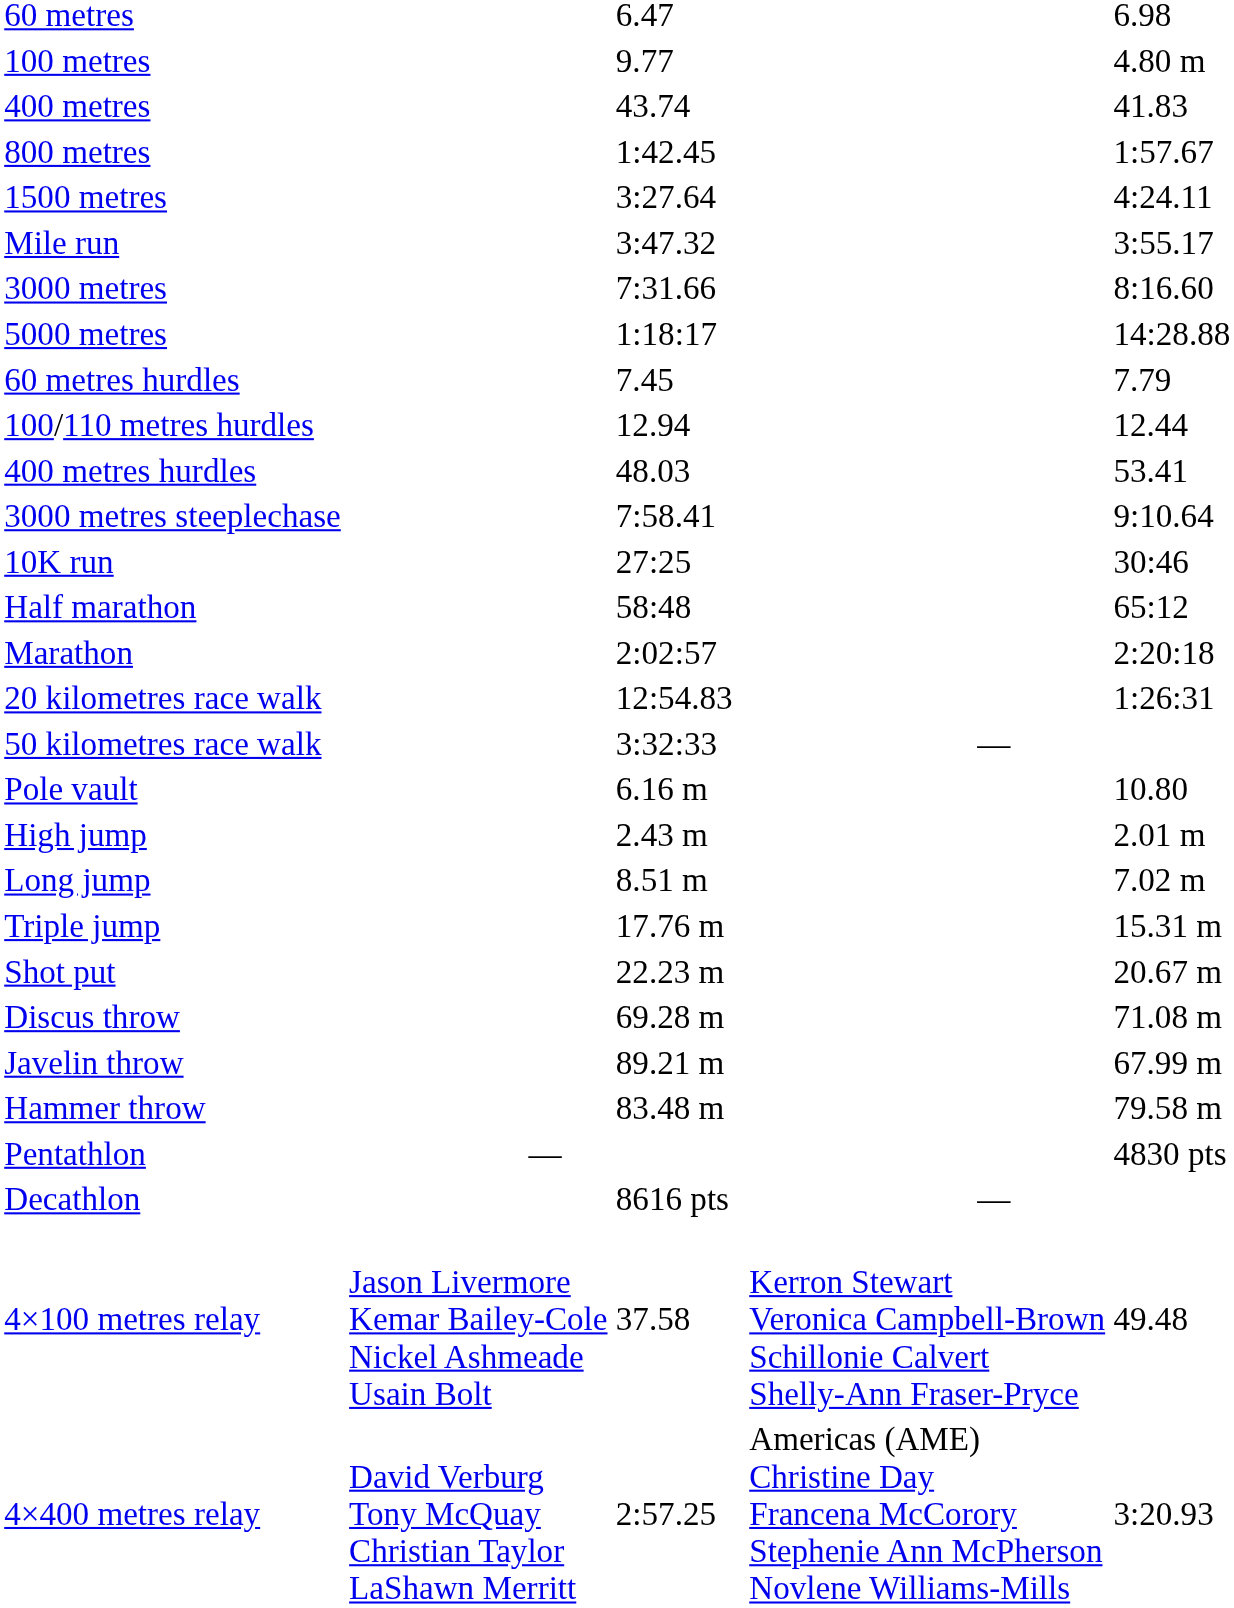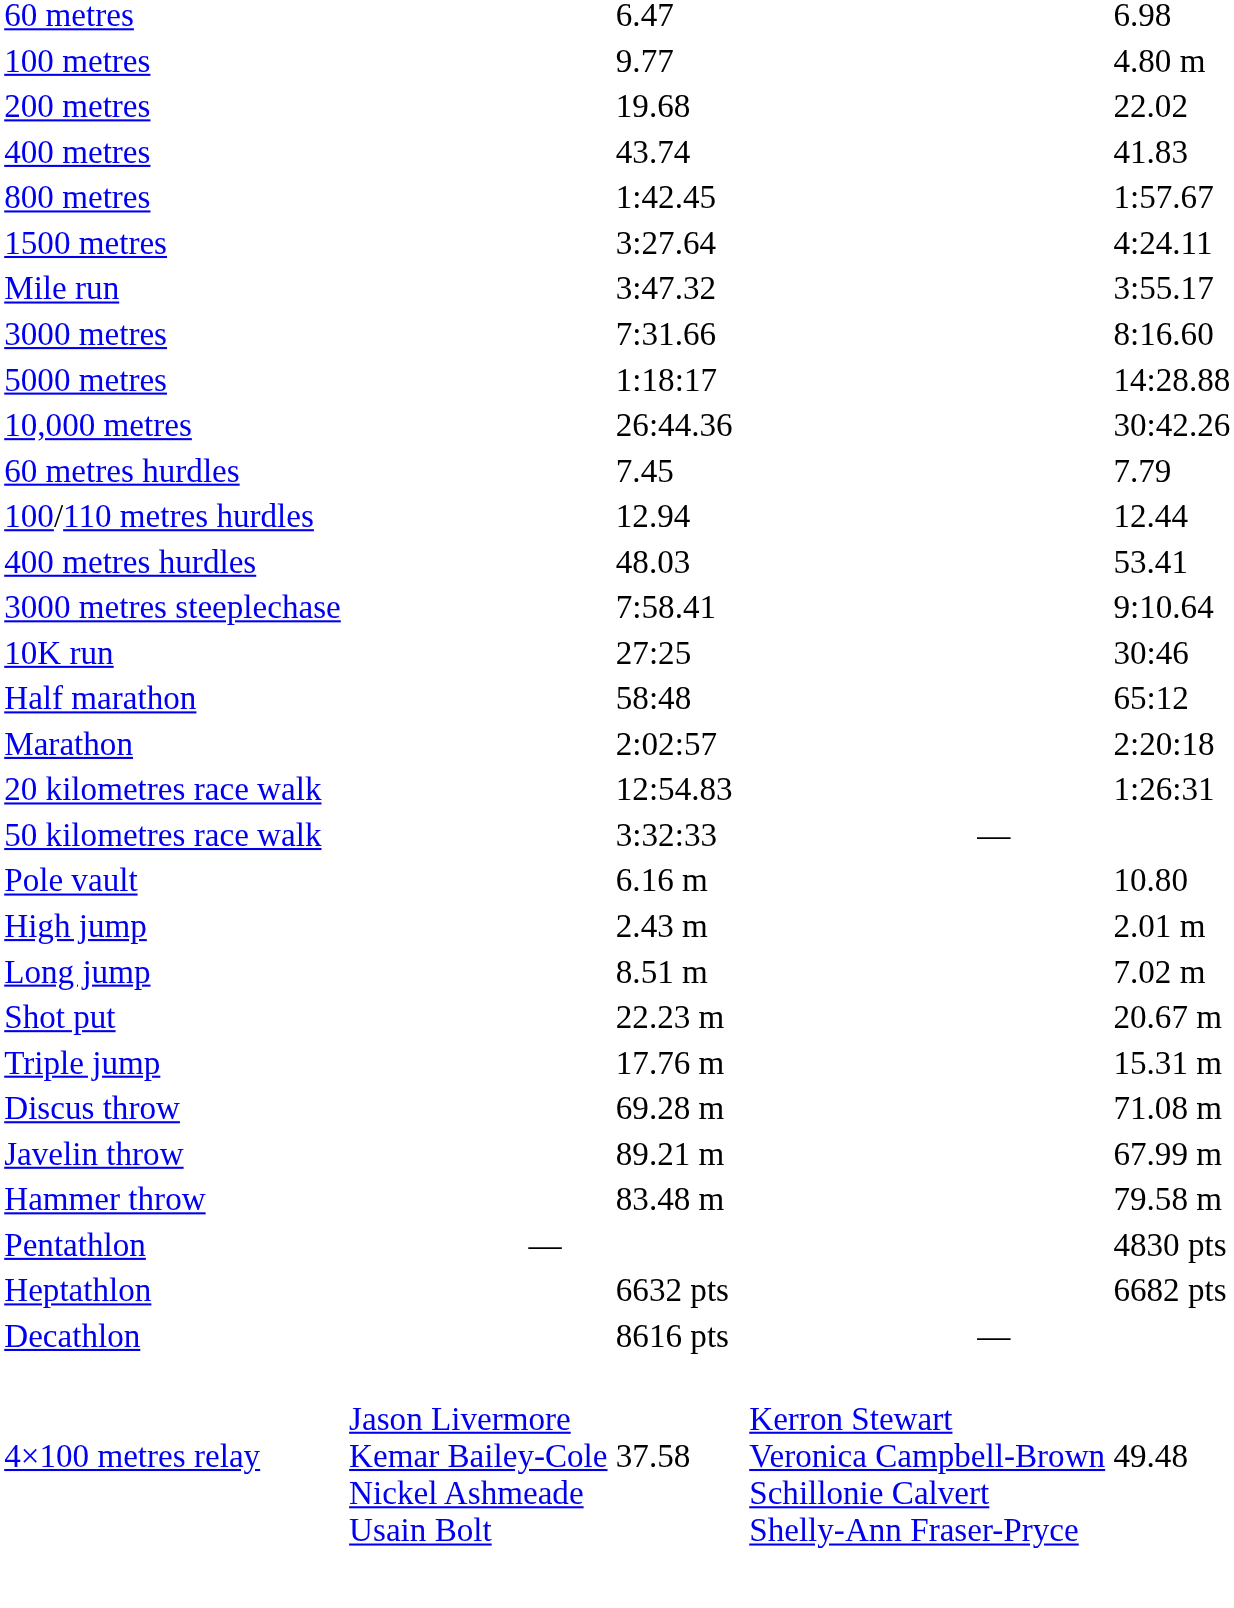+ row: 200 metres | 19.68 | 22.02
+ row: 10,000 metres | 26:44.36 | 30:42.26
rows swapped: Triple jump <-> Shot put
+ row: Heptathlon | 6632 pts | 6682 pts
- row: 4×400 metres relay | David Verburg Tony McQuay Christian Taylor LaShawn Merritt | 2:57.25 | Americas (AME) Christine Day Francena McCorory Stephenie Ann McPherson Novlene Williams-Mills | 3:20.93
